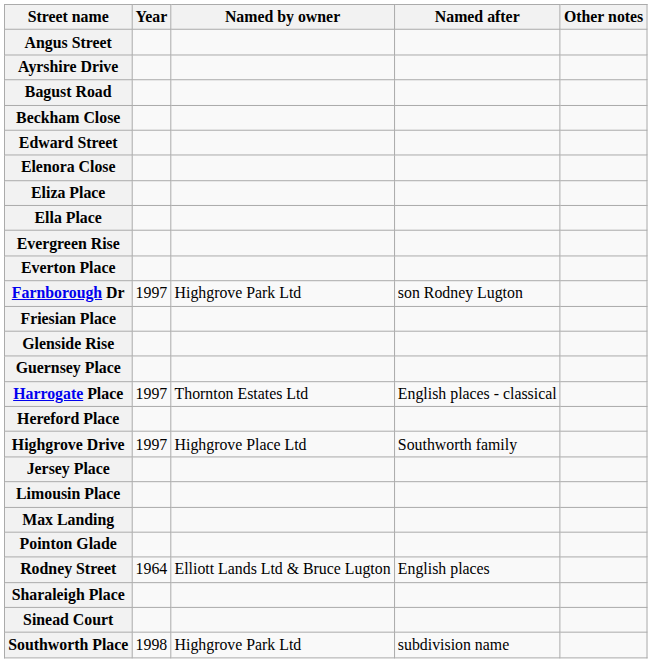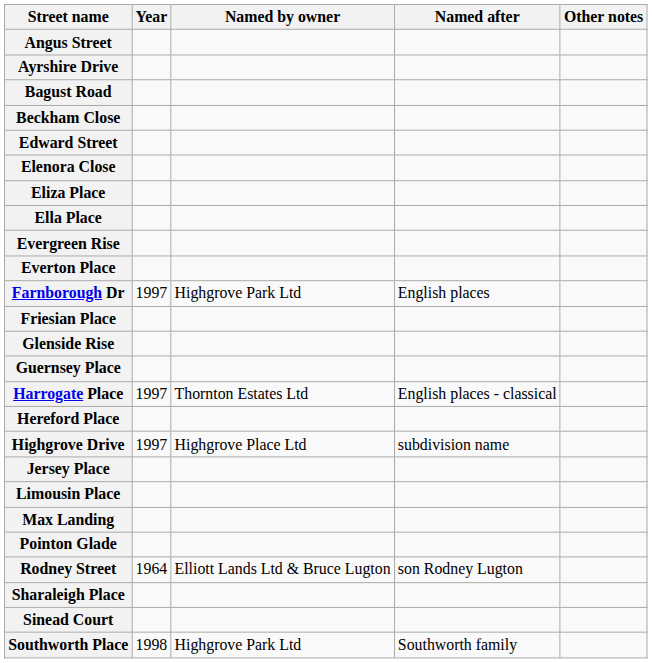Farnborough Dr | Named after: son Rodney Lugton -> English places
Highgrove Drive | Named after: Southworth family -> subdivision name
Rodney Street | Named after: English places -> son Rodney Lugton
Southworth Place | Named after: subdivision name -> Southworth family
